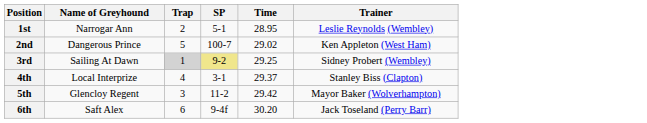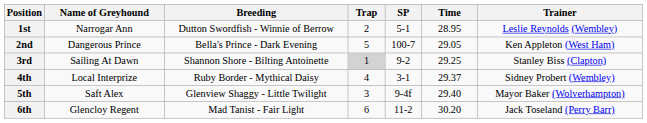+ column: Breeding | Dutton Swordfish - Winnie of Berrow | Bella's Prince - Dark Evening | Shannon Shore - Bilting Antoinette | Ruby Border - Mythical Daisy | Glenview Shaggy - Little Twilight | Mad Tanist - Fair Light
2nd | Time: 29.02 -> 29.05
3rd | SP: khaki background -> no background
3rd | Trainer: Sidney Probert (Wembley) -> Stanley Biss (Clapton)
4th | Trainer: Stanley Biss (Clapton) -> Sidney Probert (Wembley)
5th | Name of Greyhound: Glencloy Regent -> Saft Alex
5th | SP: 11-2 -> 9-4f
5th | Time: 29.42 -> 29.40
6th | Name of Greyhound: Saft Alex -> Glencloy Regent
6th | SP: 9-4f -> 11-2
